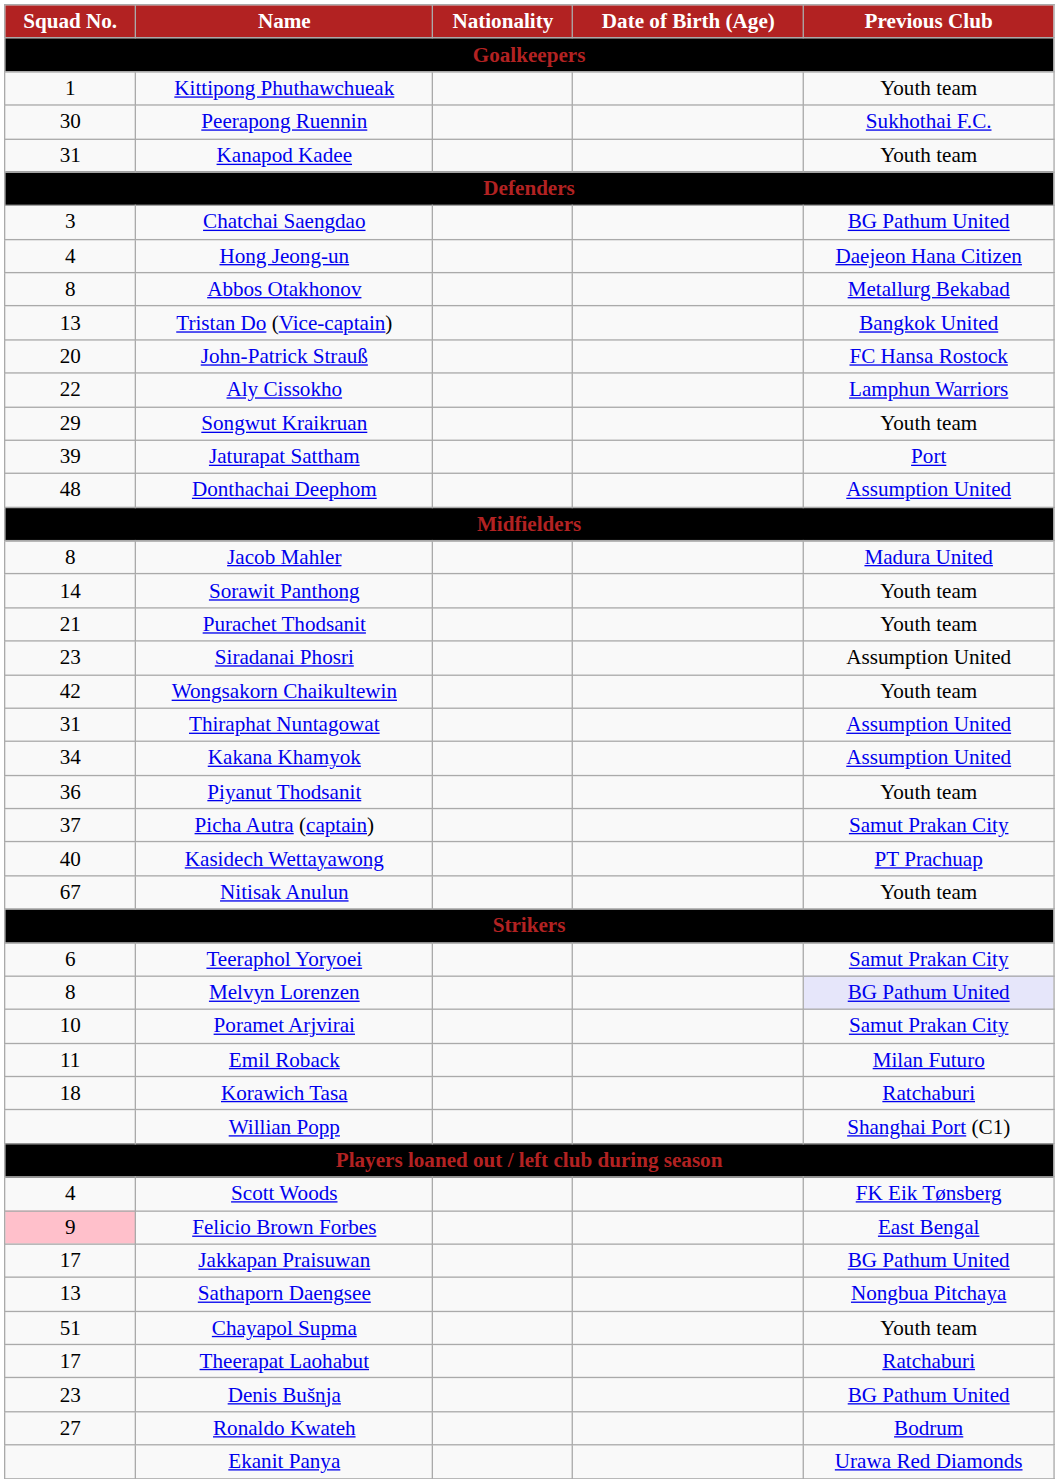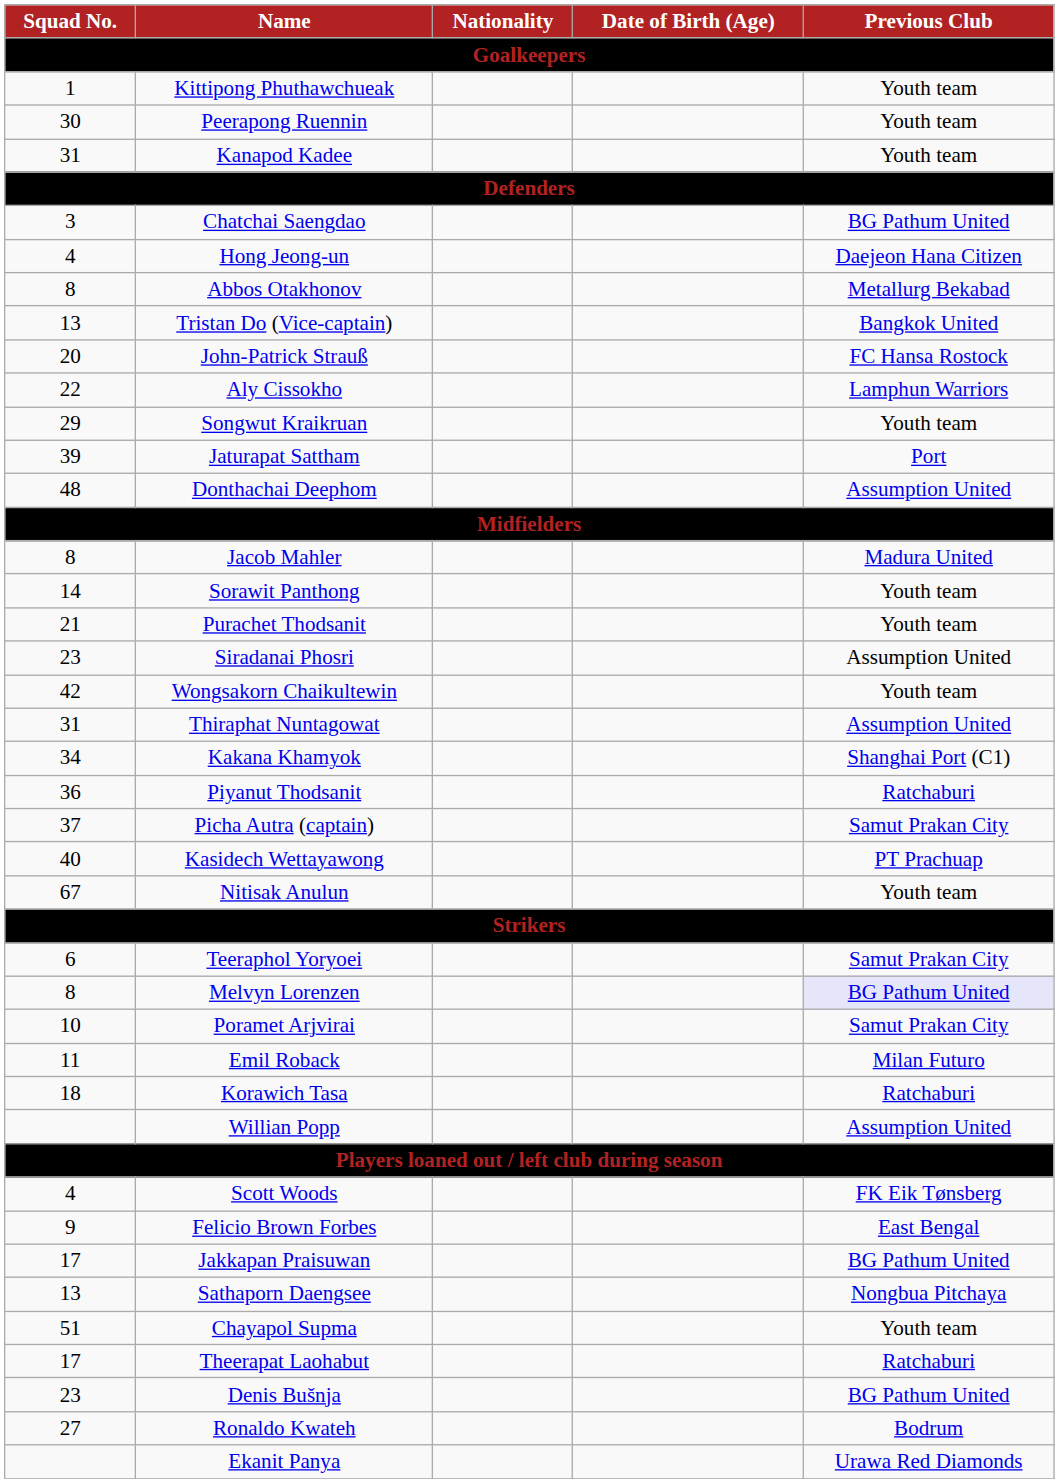Peerapong Ruennin | Previous Club: Sukhothai F.C. -> Youth team
Kakana Khamyok | Previous Club: Assumption United -> Shanghai Port (C1)
Piyanut Thodsanit | Previous Club: Youth team -> Ratchaburi
Willian Popp | Previous Club: Shanghai Port (C1) -> Assumption United
Felicio Brown Forbes | Squad No.: pink background -> no background
